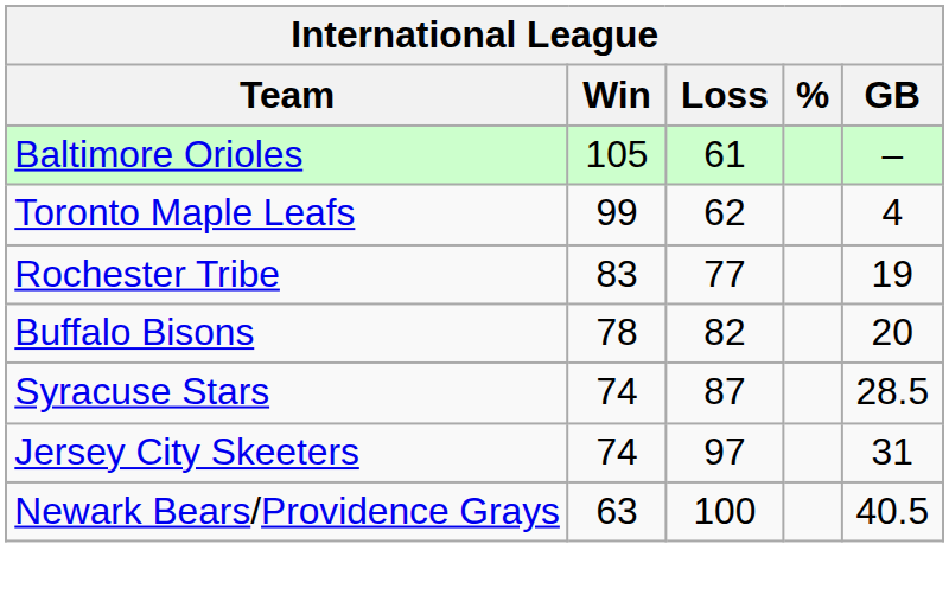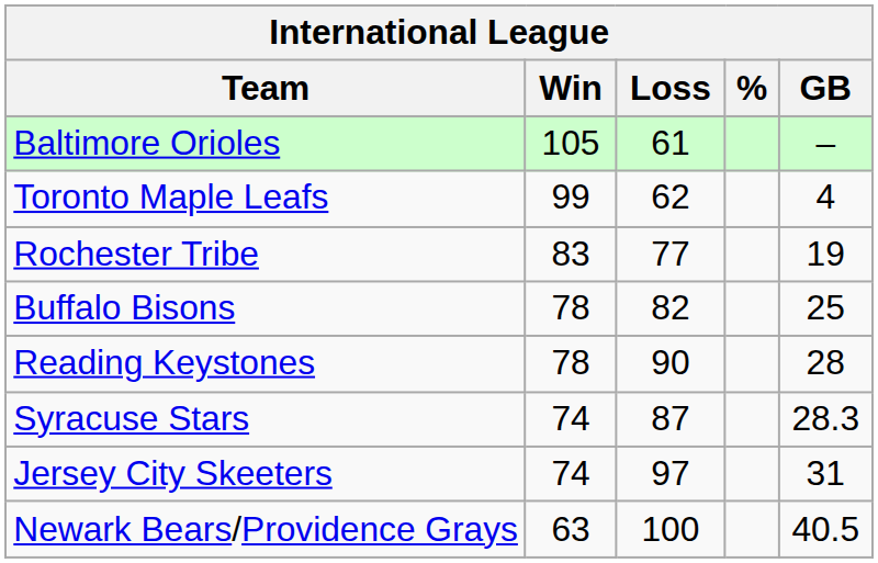Buffalo Bisons | GB: 20 -> 25
+ row: Reading Keystones | 78 | 90 | 28
Syracuse Stars | GB: 28.5 -> 28.3
